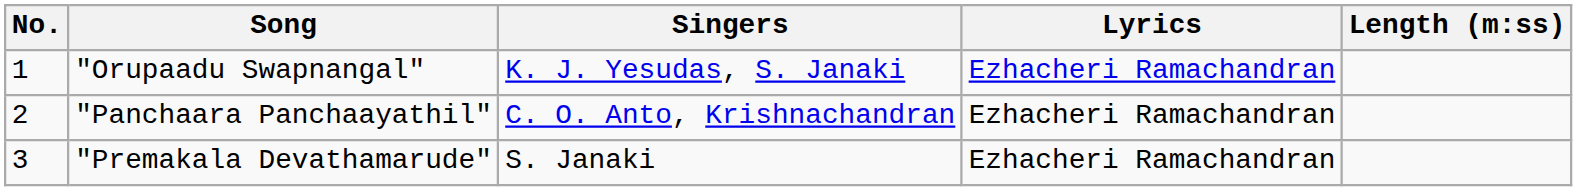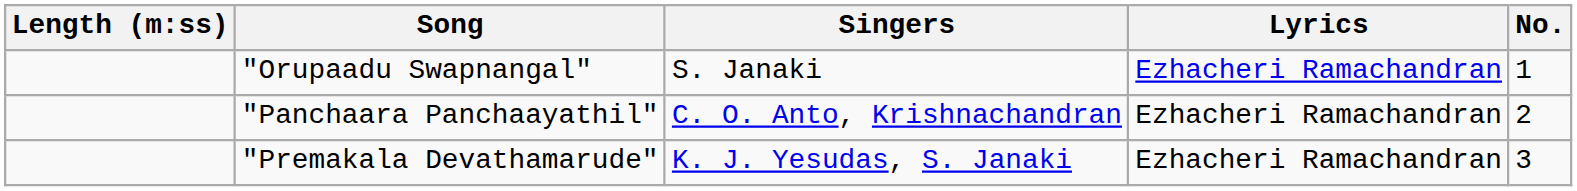columns swapped: No. <-> Length (m:ss)
"Orupaadu Swapnangal" | Singers: K. J. Yesudas, S. Janaki -> S. Janaki
"Premakala Devathamarude" | Singers: S. Janaki -> K. J. Yesudas, S. Janaki
